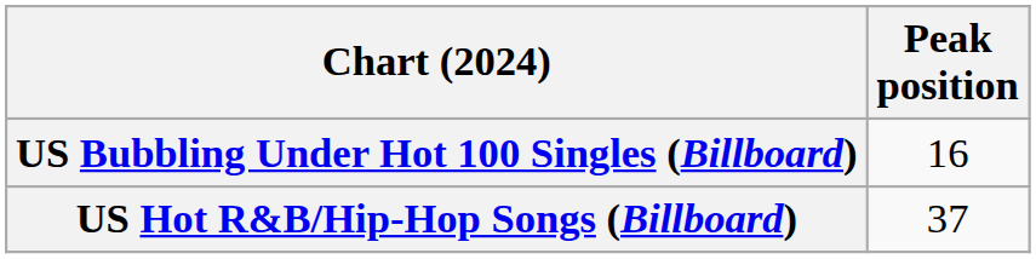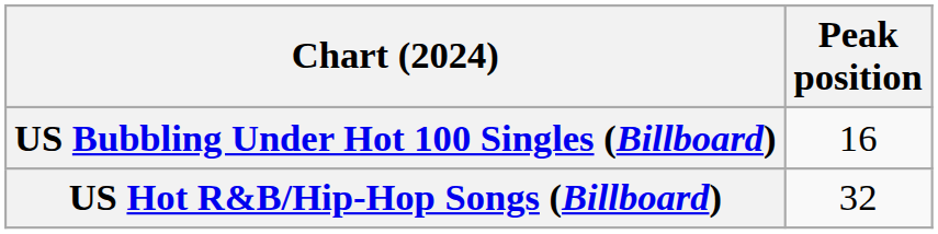US Hot R&B/Hip-Hop Songs (Billboard) | Peak position: 37 -> 32
